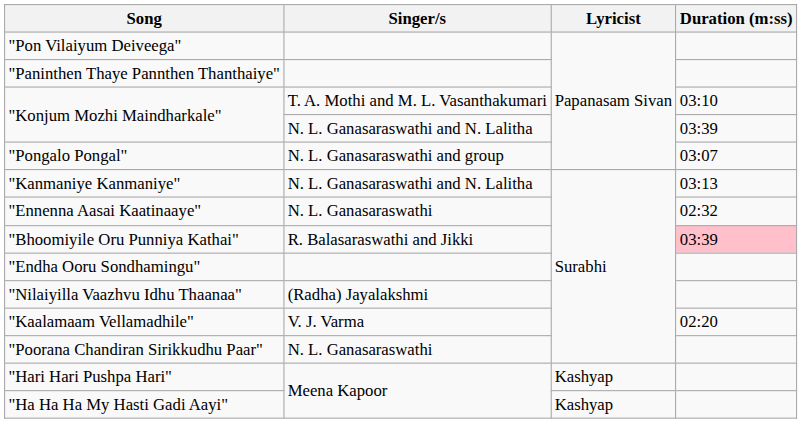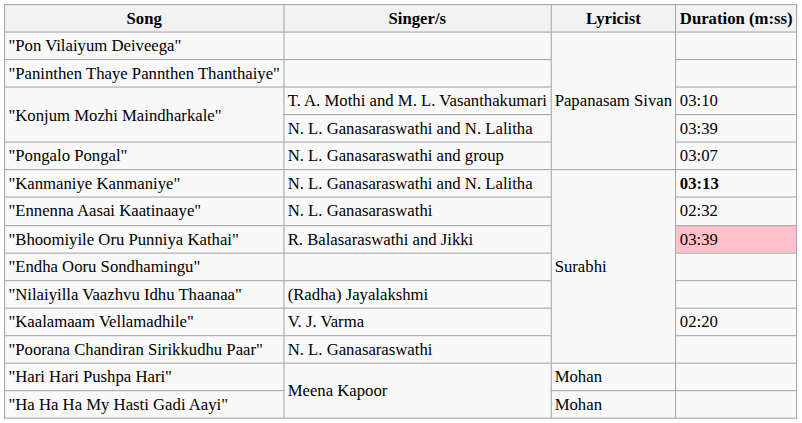"Kanmaniye Kanmaniye" | Duration (m:ss): normal -> bold
"Hari Hari Pushpa Hari" | Lyricist: Kashyap -> Mohan
"Ha Ha Ha My Hasti Gadi Aayi" | Lyricist: Kashyap -> Mohan
